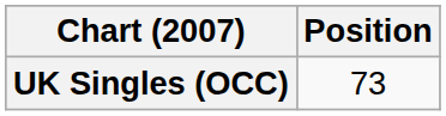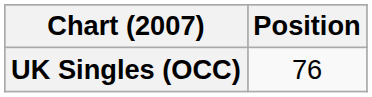UK Singles (OCC) | Position: 73 -> 76
